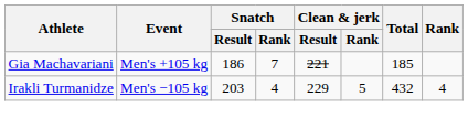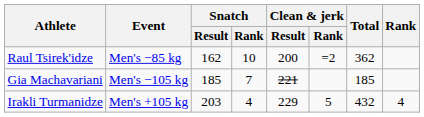+ row: Raul Tsirek'idze | Men's −85 kg | 162 | 10 | 200 | =2 | 362
Gia Machavariani | Event: Men's +105 kg -> Men's −105 kg
Gia Machavariani | Snatch / Result: 186 -> 185
Irakli Turmanidze | Event: Men's −105 kg -> Men's +105 kg
